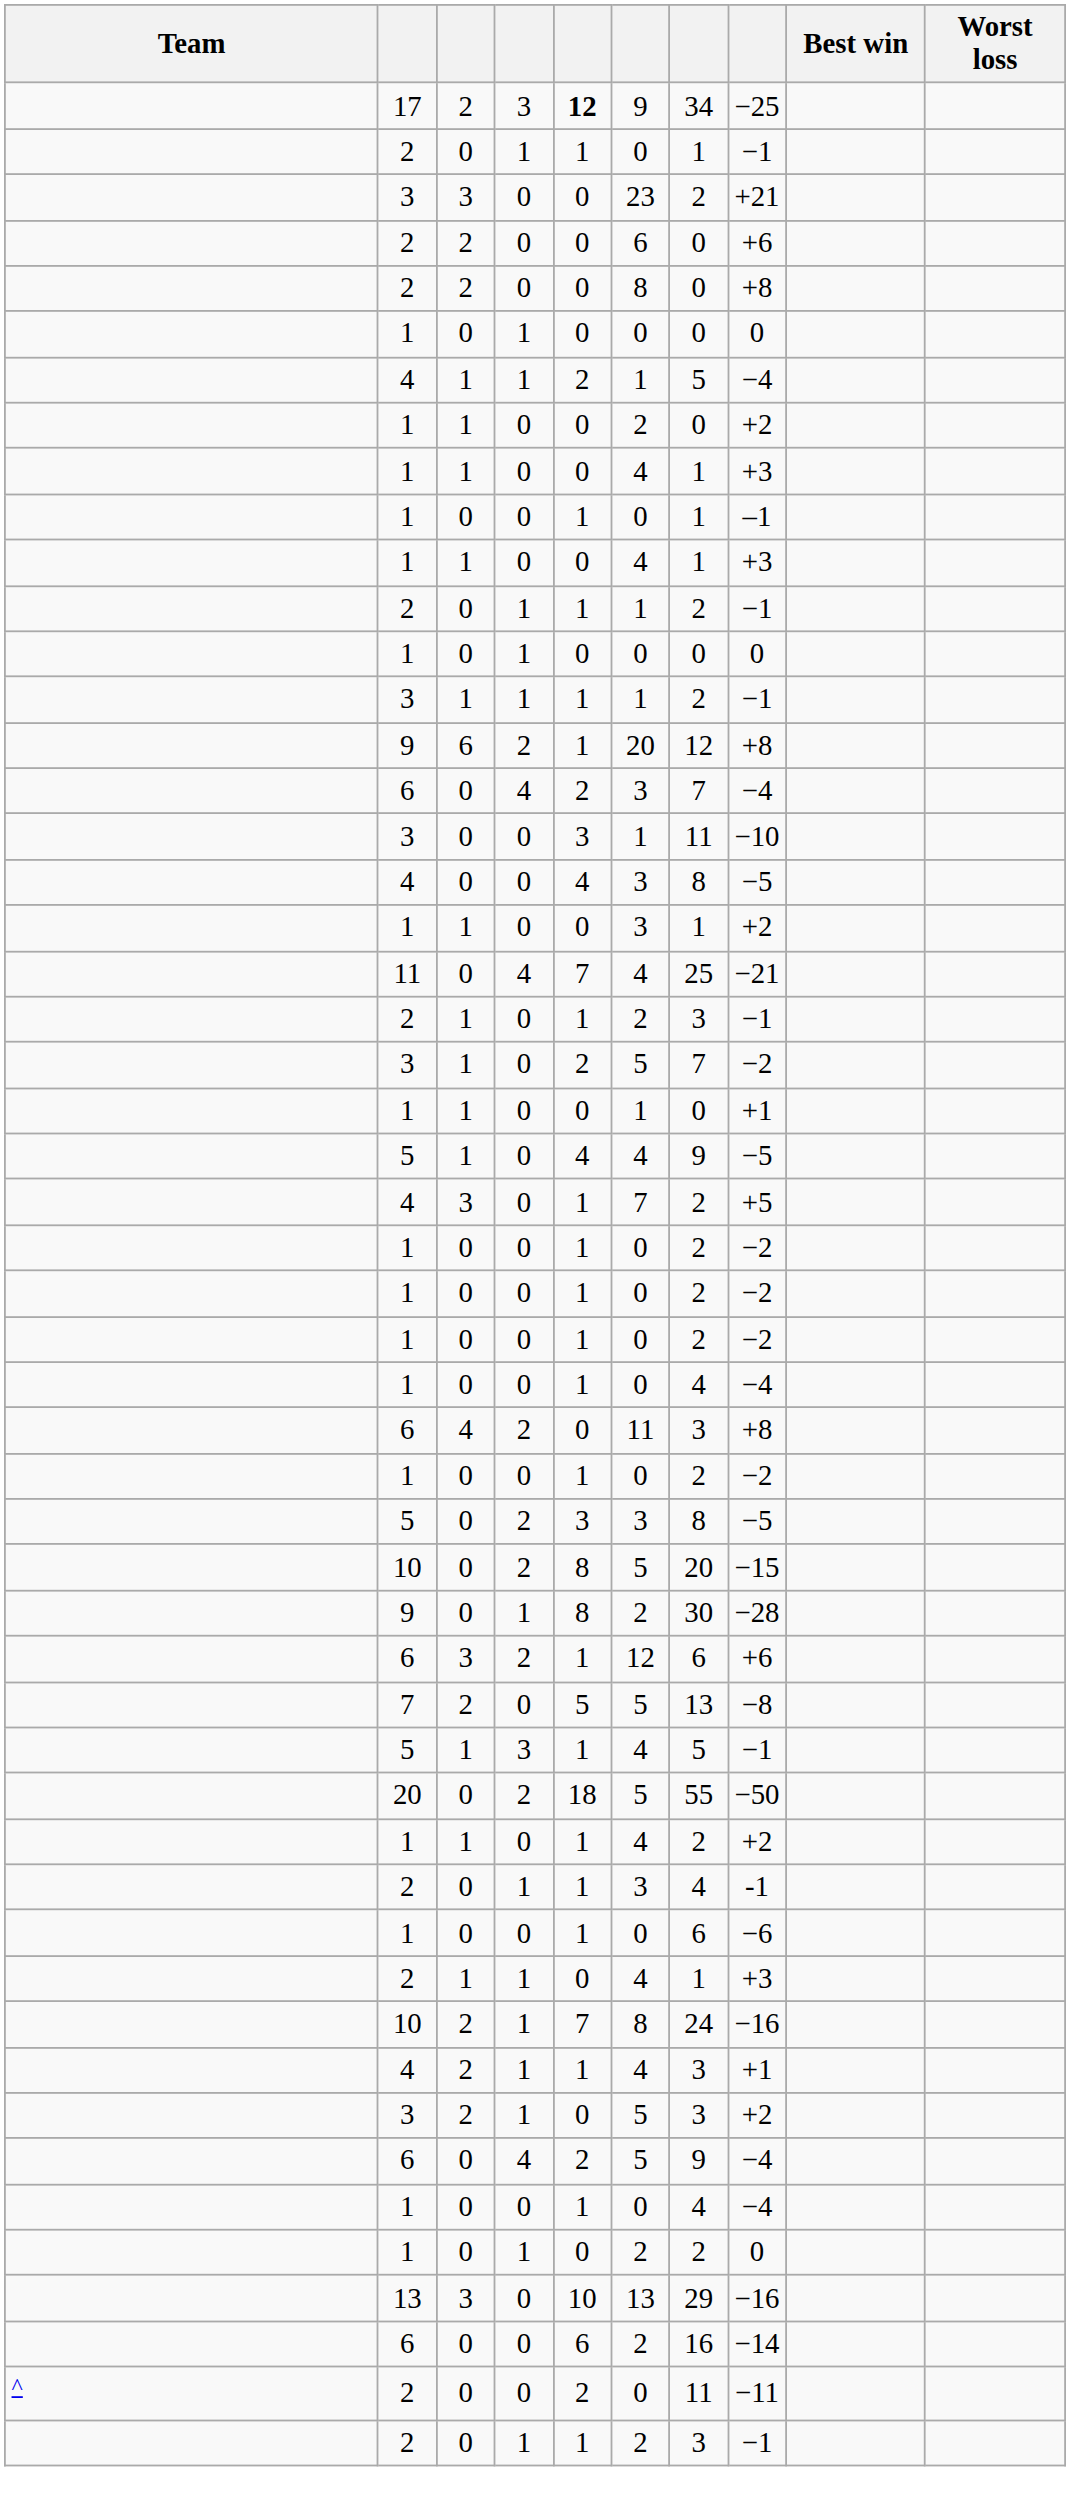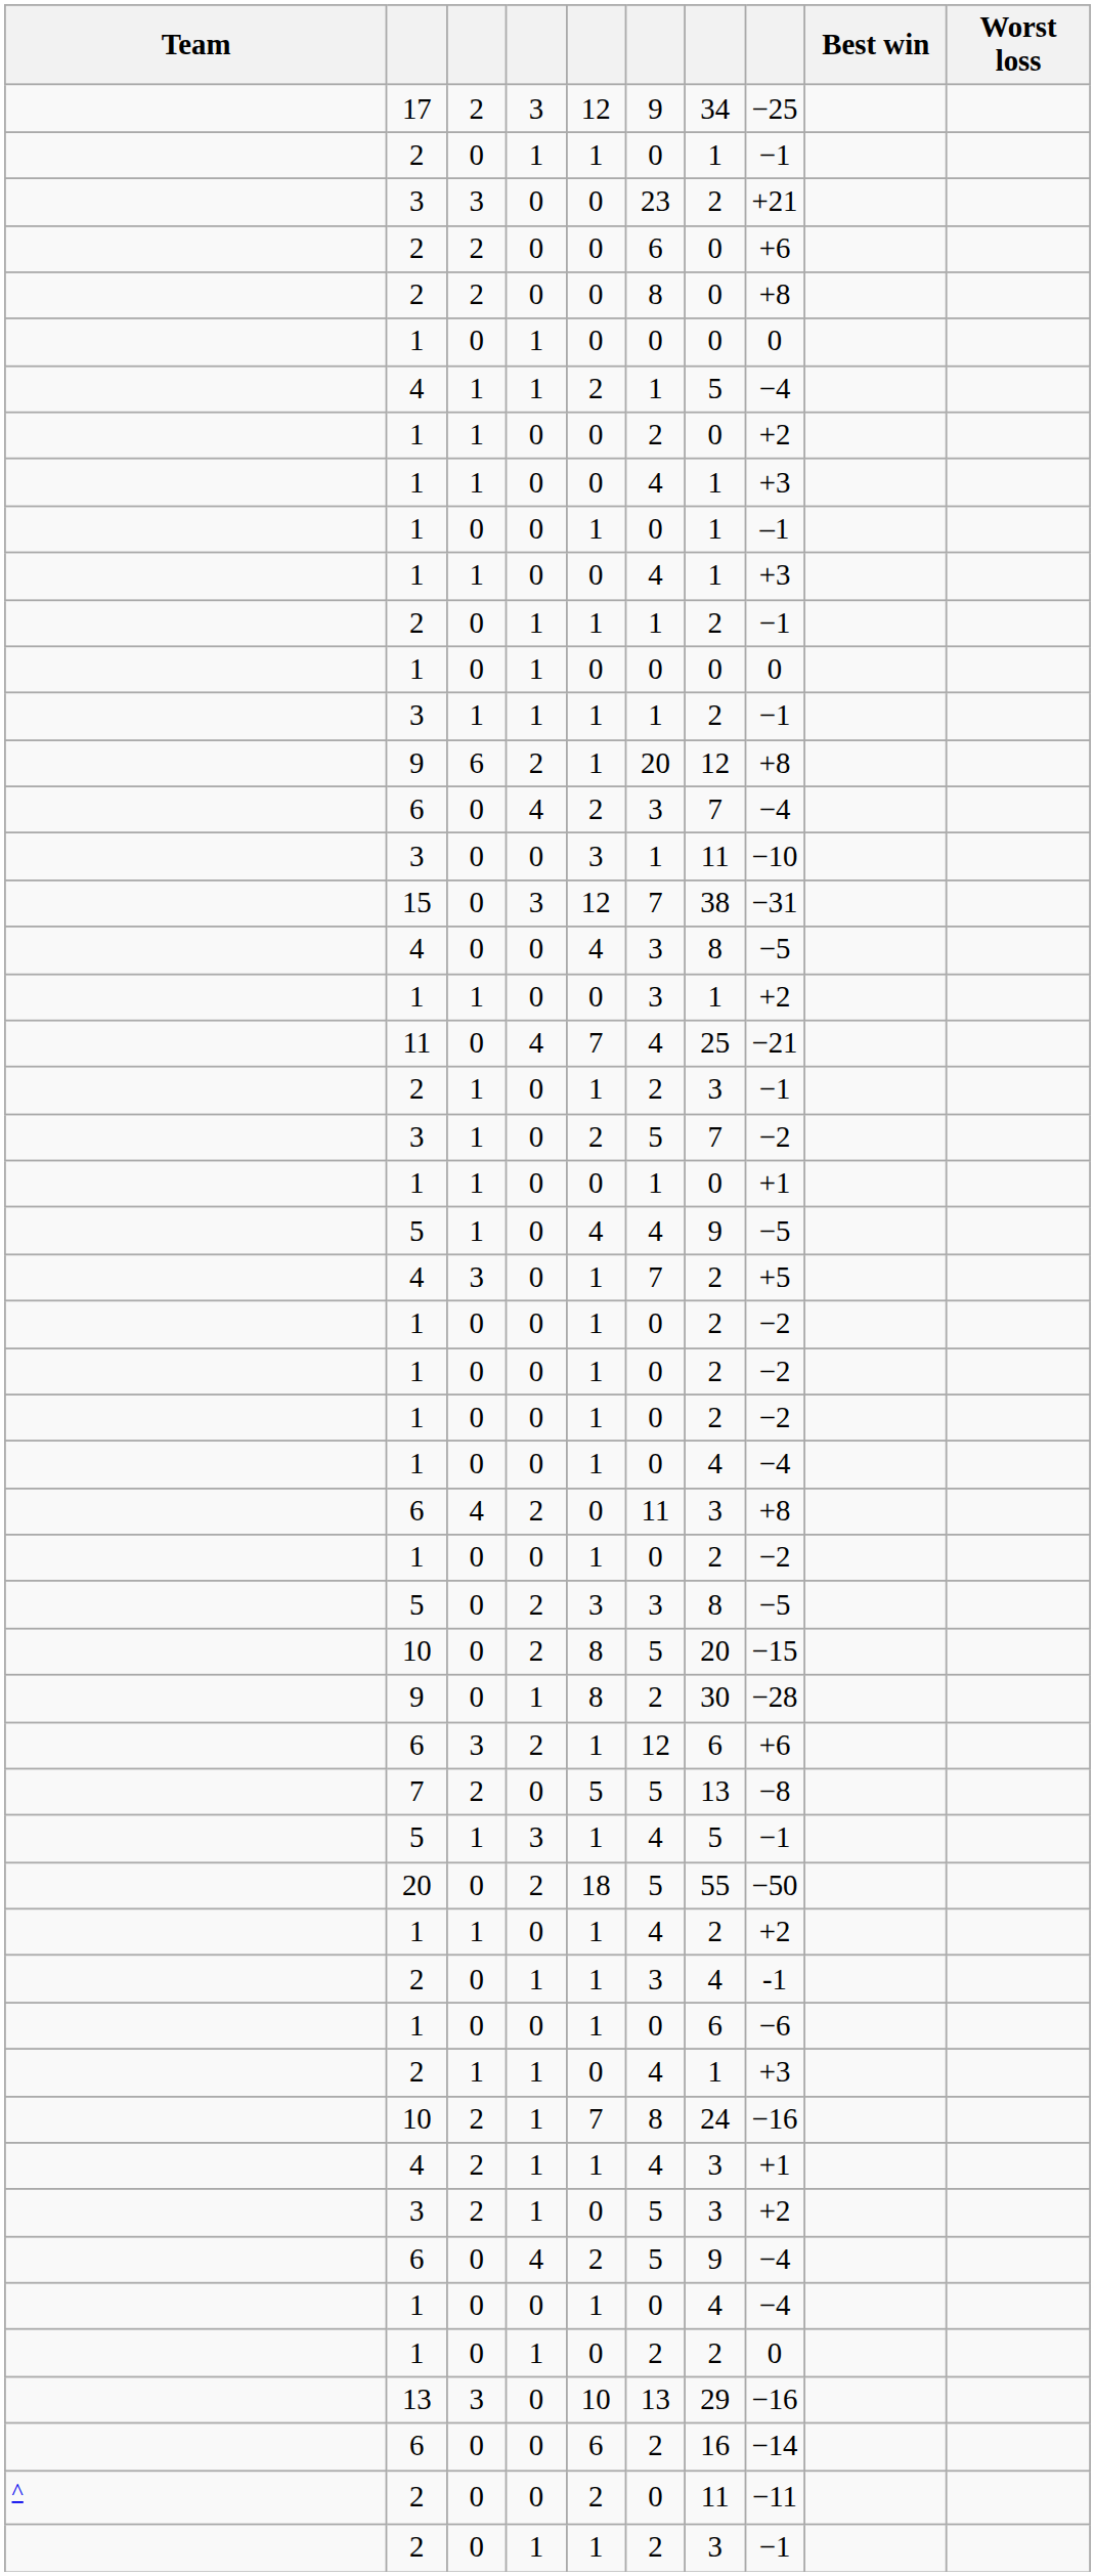17 | column 5: bold -> normal
+ row: 15 | 0 | 3 | 12 | 7 | 38 | −31
